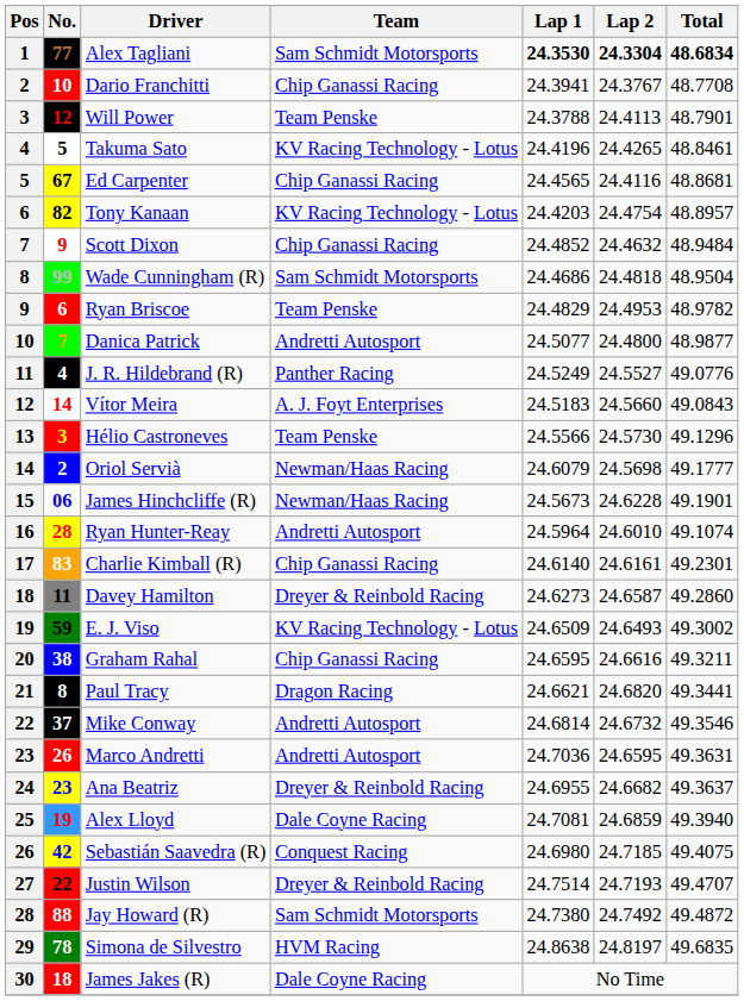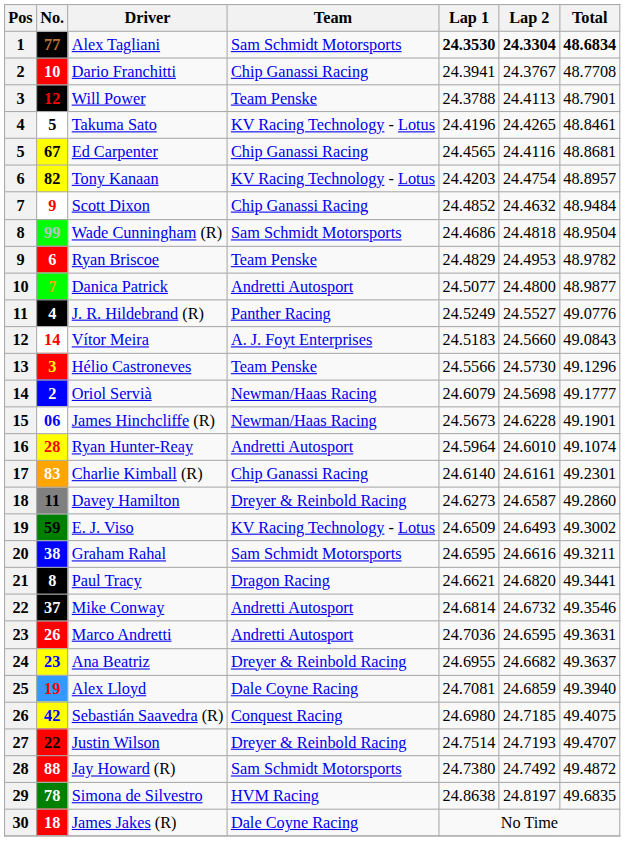Graham Rahal | Team: Chip Ganassi Racing -> Sam Schmidt Motorsports
